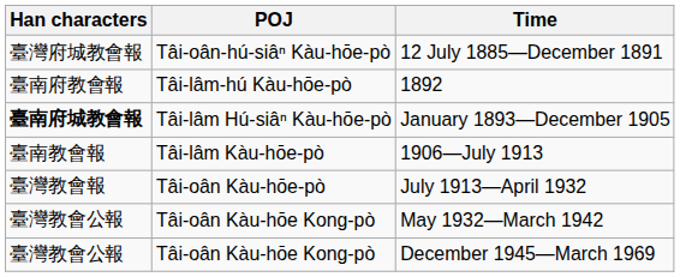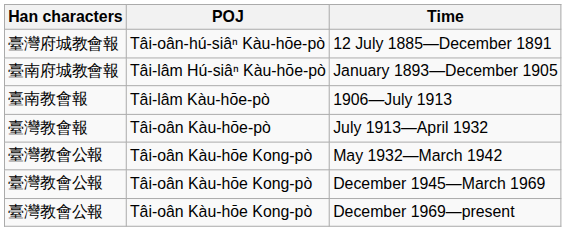- row: 臺南府教會報 | Tâi-lâm-hú Kàu-hōe-pò | 1892
January 1893—December 1905 | Han characters: bold -> normal
+ row: 臺灣教會公報 | Tâi-oân Kàu-hōe Kong-pò | December 1969—present
